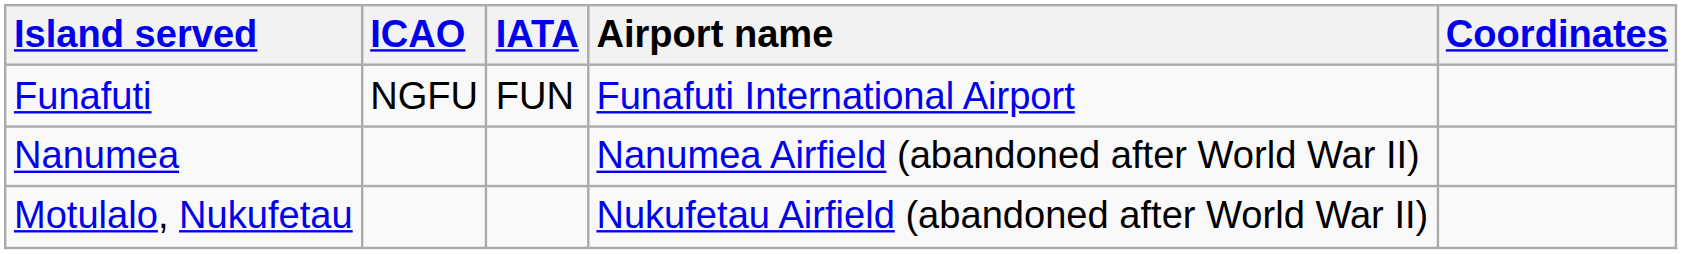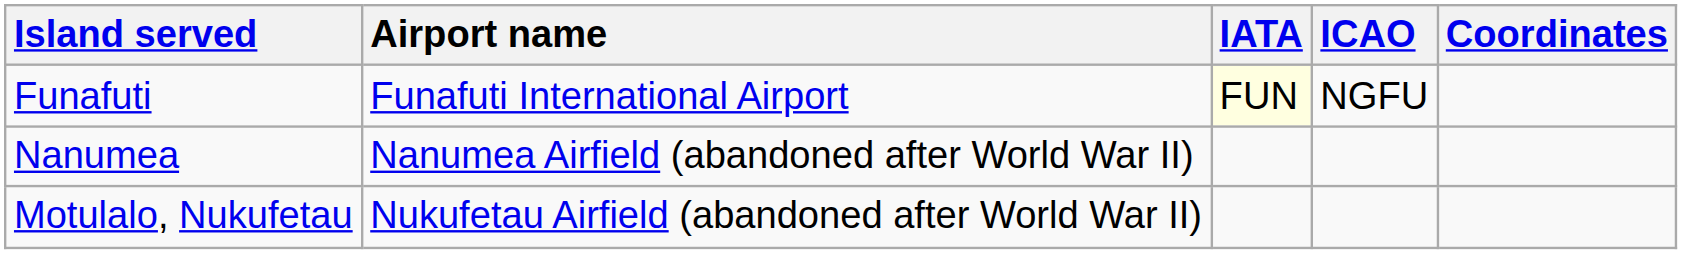columns swapped: ICAO <-> Airport name
Funafuti | IATA: no background -> lightyellow background
